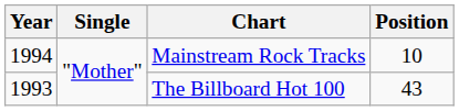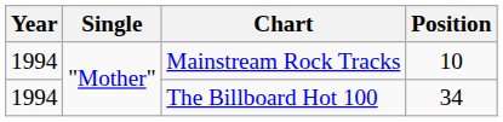The Billboard Hot 100 | Year: 1993 -> 1994
The Billboard Hot 100 | Position: 43 -> 34
